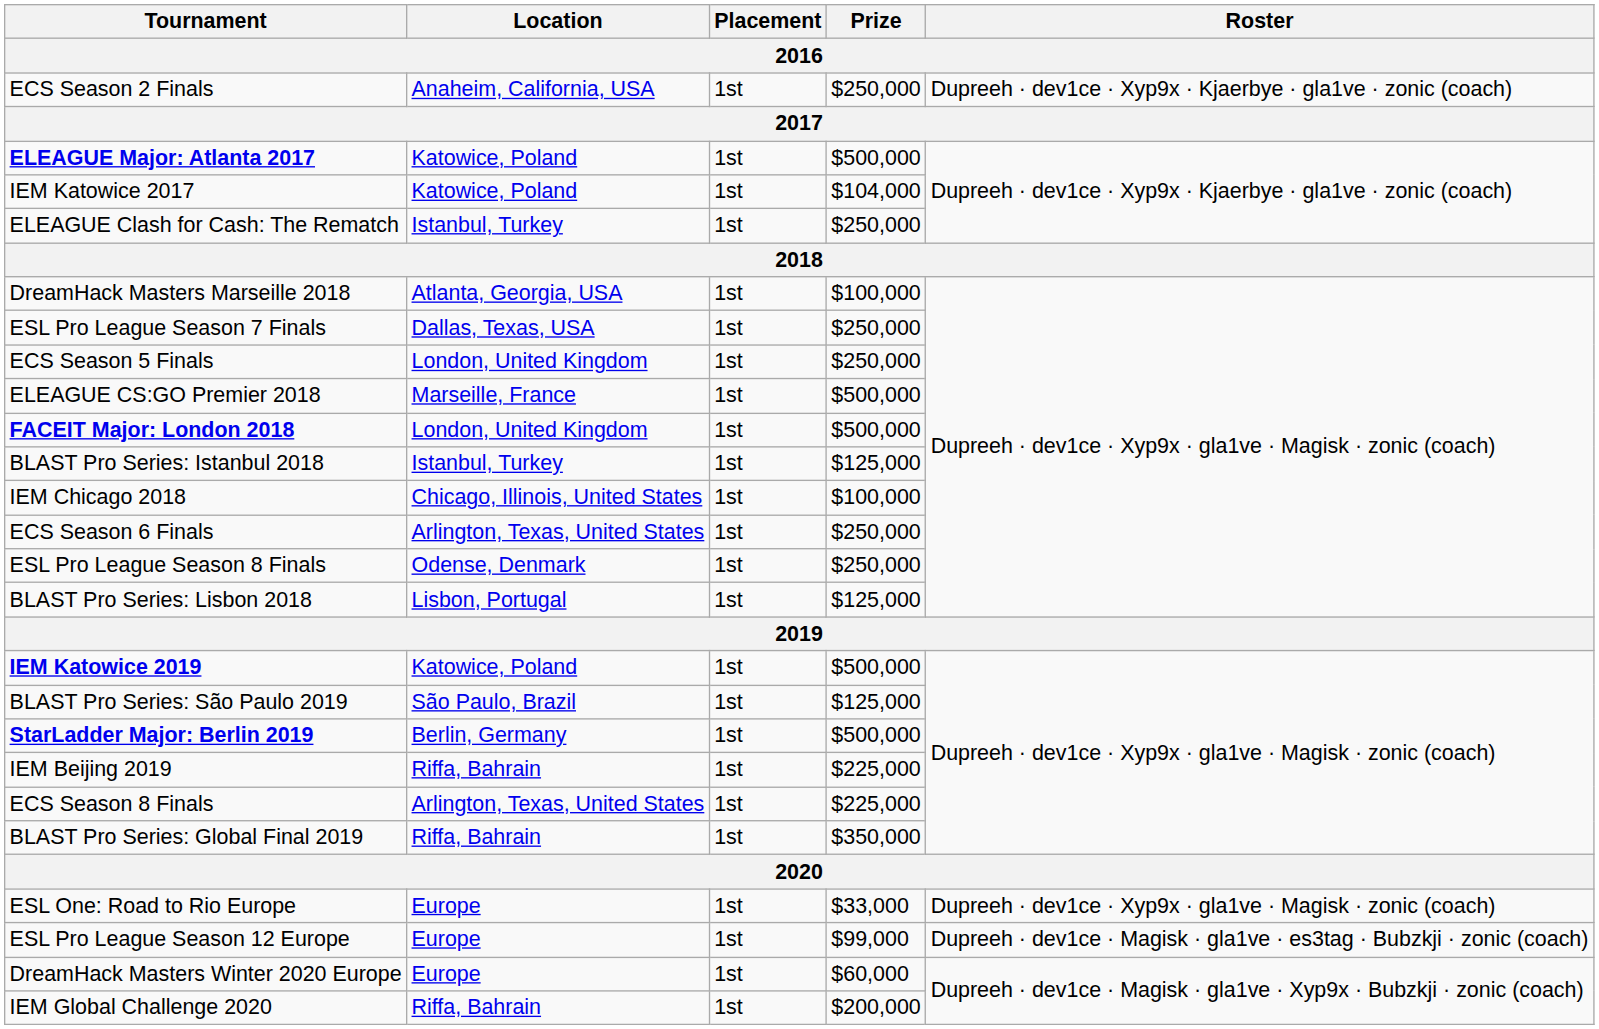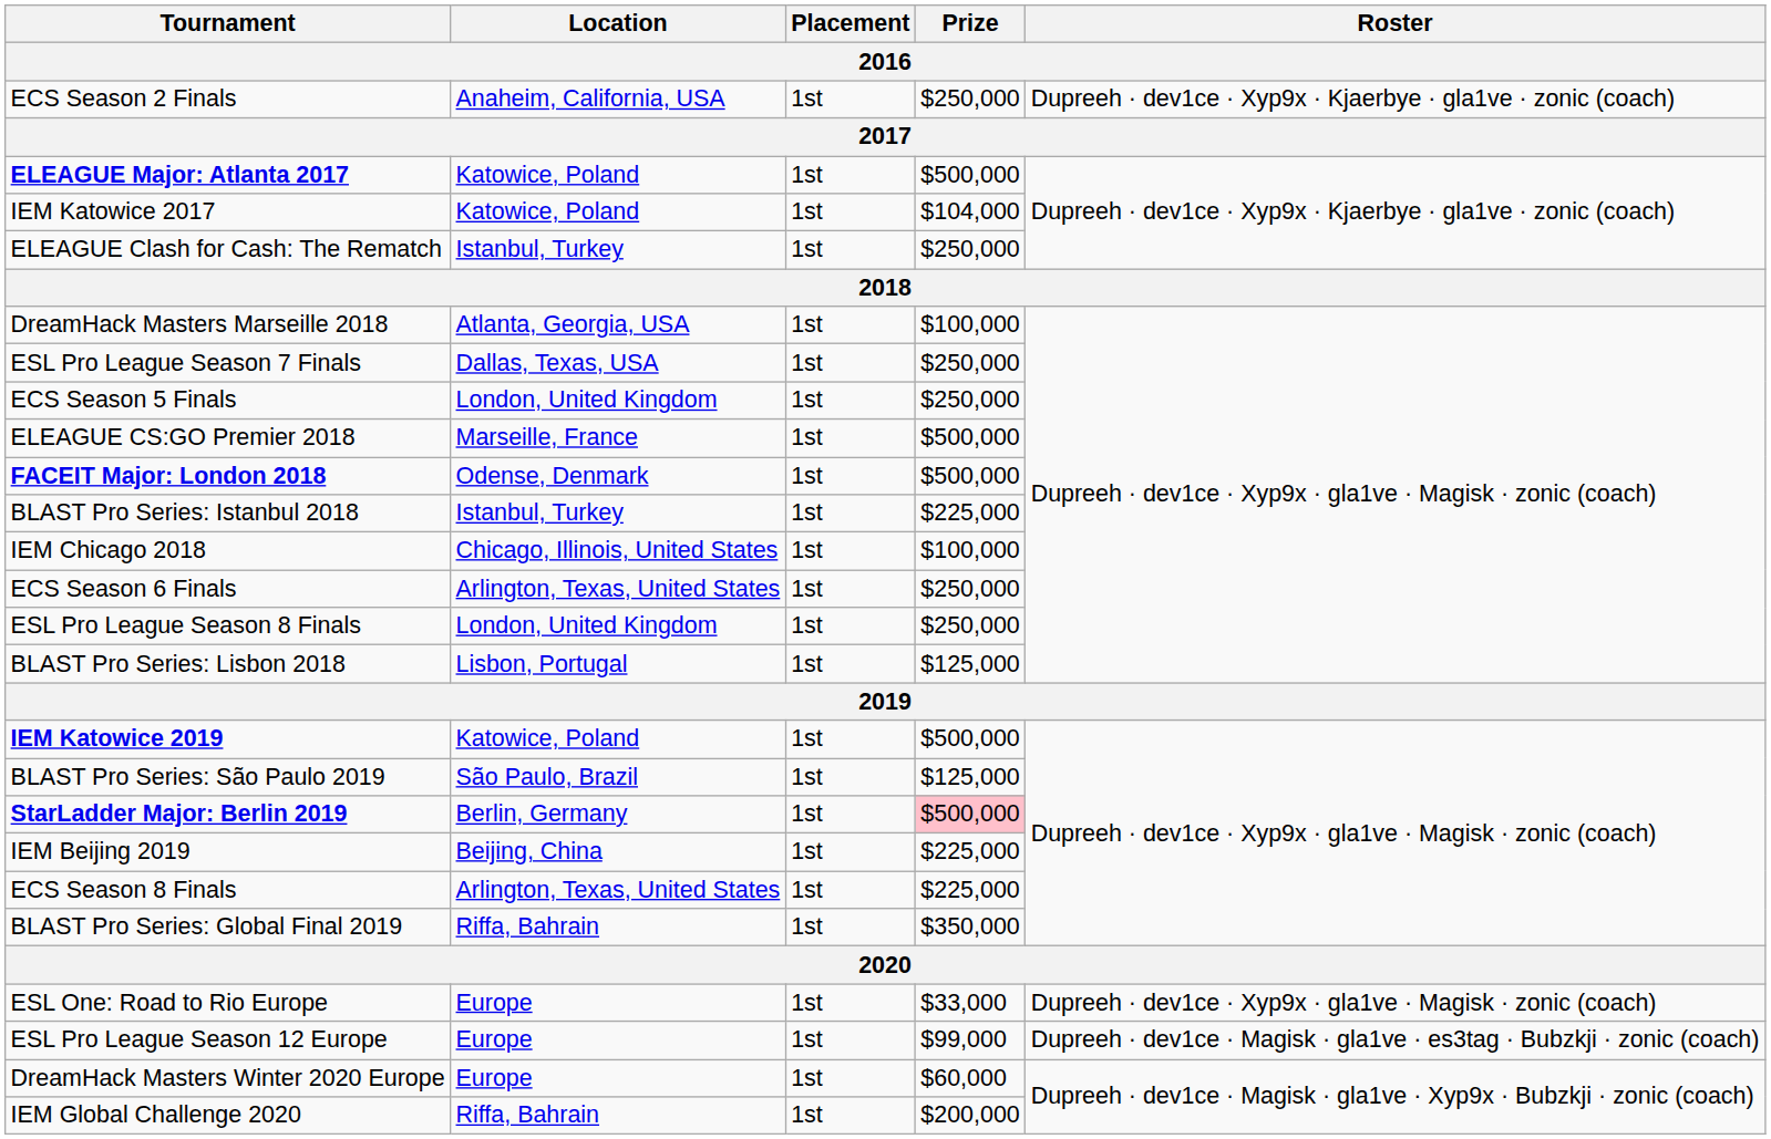FACEIT Major: London 2018 | Location: London, United Kingdom -> Odense, Denmark
BLAST Pro Series: Istanbul 2018 | Prize: $125,000 -> $225,000
ESL Pro League Season 8 Finals | Location: Odense, Denmark -> London, United Kingdom
StarLadder Major: Berlin 2019 | Prize: no background -> pink background
IEM Beijing 2019 | Location: Riffa, Bahrain -> Beijing, China
